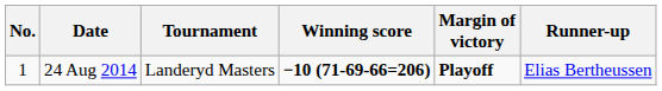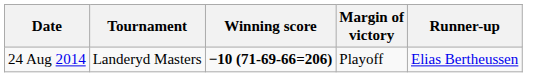- column: No. | 1
24 Aug 2014 | Margin of victory: bold -> normal
